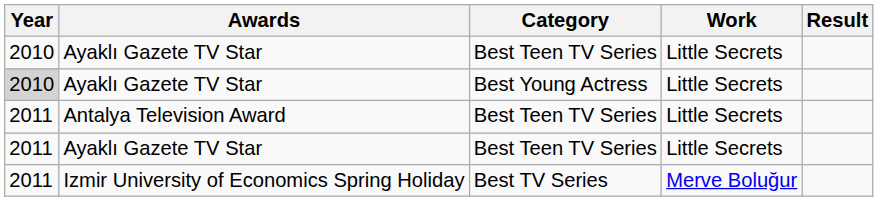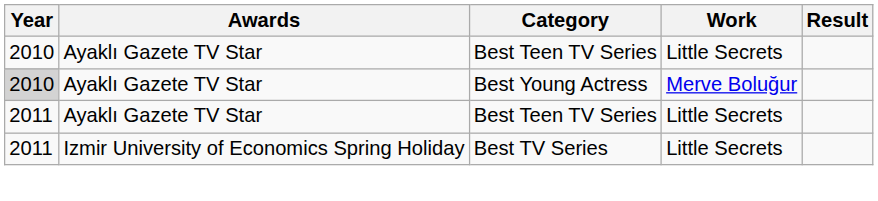Ayaklı Gazete TV Star / Best Young Actress | Work: Little Secrets -> Merve Boluğur
- row: 2011 | Antalya Television Award | Best Teen TV Series | Little Secrets
Izmir University of Economics Spring Holiday | Work: Merve Boluğur -> Little Secrets
